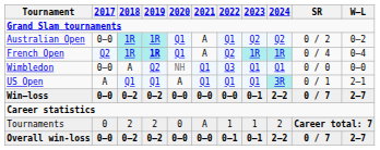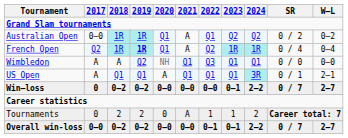Wimbledon | 2017: 0–0 -> A
Win–loss | 2017: 0–0 -> 0
